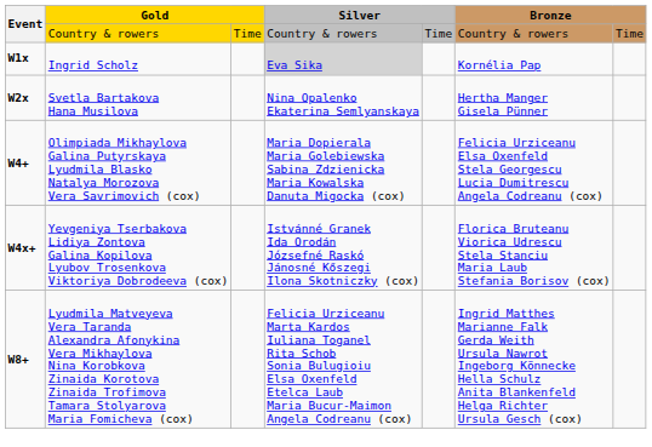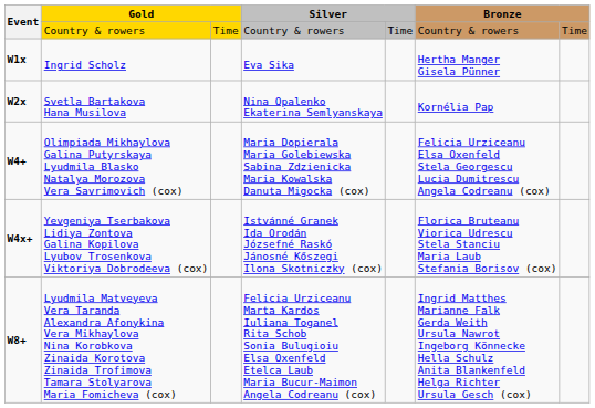W1x | column 4: lightgrey background -> no background
W1x | column 6: Kornélia Pap -> Hertha Manger Gisela Pünner
W2x | column 6: Hertha Manger Gisela Pünner -> Kornélia Pap
